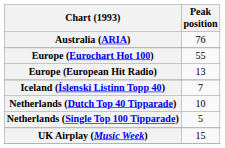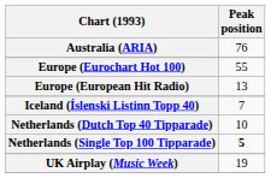Netherlands (Single Top 100 Tipparade) | Peak position: normal -> bold
UK Airplay (Music Week) | Peak position: 15 -> 19
